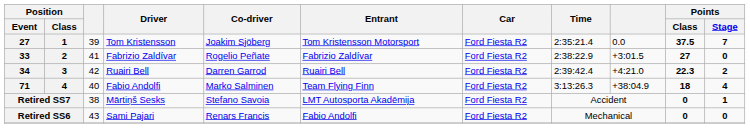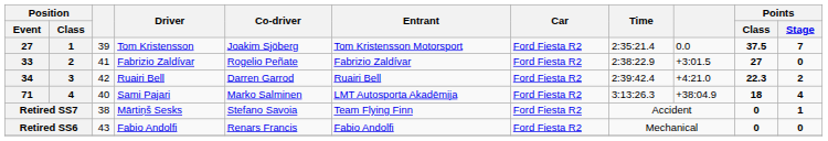71 | Driver: Fabio Andolfi -> Sami Pajari
71 | Entrant: Team Flying Finn -> LMT Autosporta Akadēmija
Retired SS7 | Entrant: LMT Autosporta Akadēmija -> Team Flying Finn
Retired SS6 | Driver: Sami Pajari -> Fabio Andolfi
